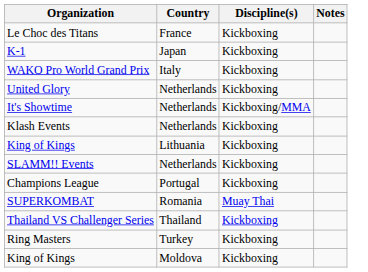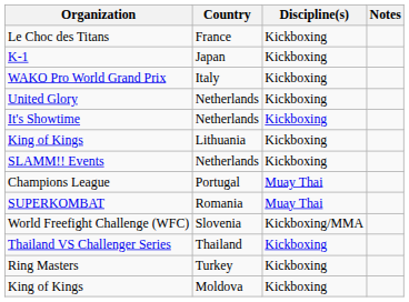It's Showtime | Discipline(s): Kickboxing/MMA -> Kickboxing
- row: Klash Events | Netherlands | Kickboxing
Champions League | Discipline(s): Kickboxing -> Muay Thai
+ row: World Freefight Challenge (WFC) | Slovenia | Kickboxing/MMA
